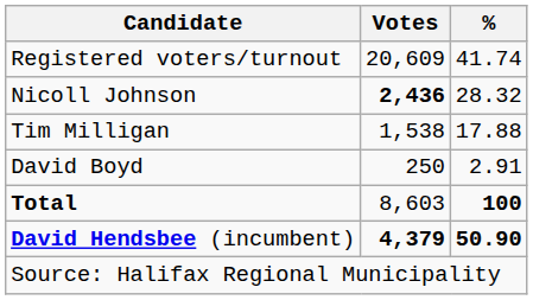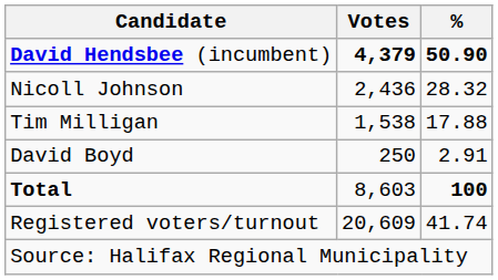rows swapped: David Hendsbee (incumbent) <-> Registered voters/turnout
Nicoll Johnson | Votes: bold -> normal
